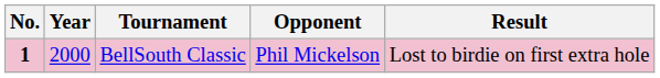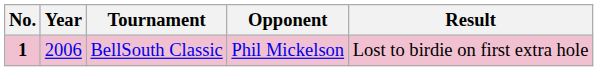BellSouth Classic | Year: 2000 -> 2006
